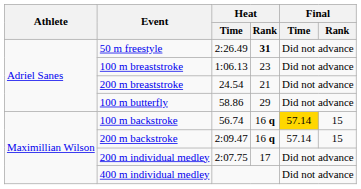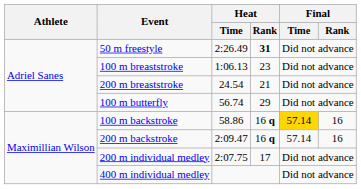100 m butterfly | Heat / Time: 58.86 -> 56.74
100 m backstroke | Heat / Time: 56.74 -> 58.86
100 m backstroke | Final / Rank: 15 -> 16
200 m backstroke | Final / Rank: 15 -> 16
